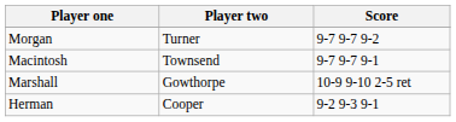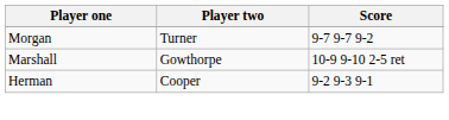- row: Macintosh | Townsend | 9-7 9-7 9-1
